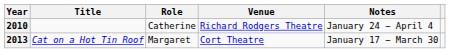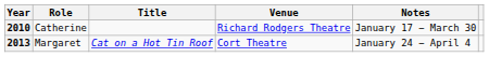columns swapped: Title <-> Role
2010 | Notes: January 24 − April 4 -> January 17 − March 30
2013 | Notes: January 17 − March 30 -> January 24 − April 4
